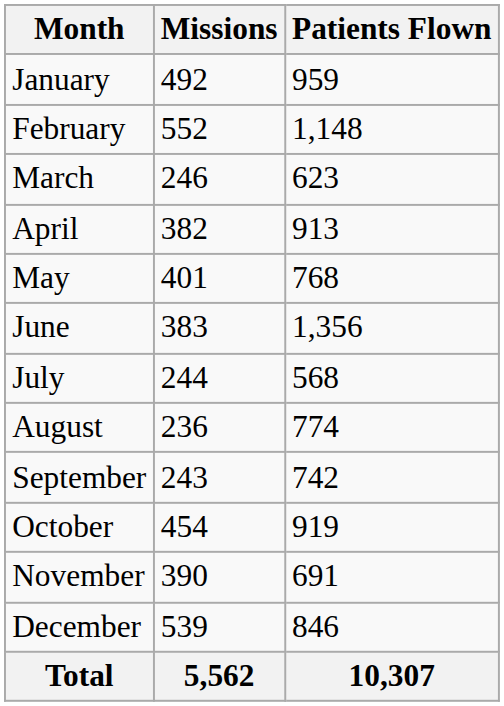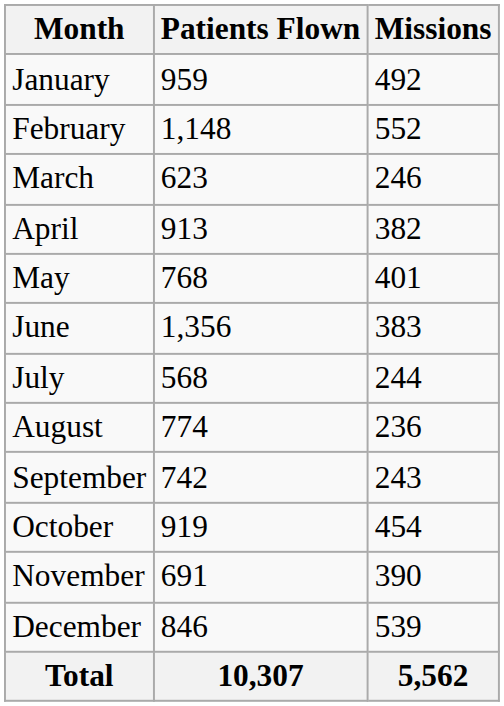columns swapped: Patients Flown <-> Missions
